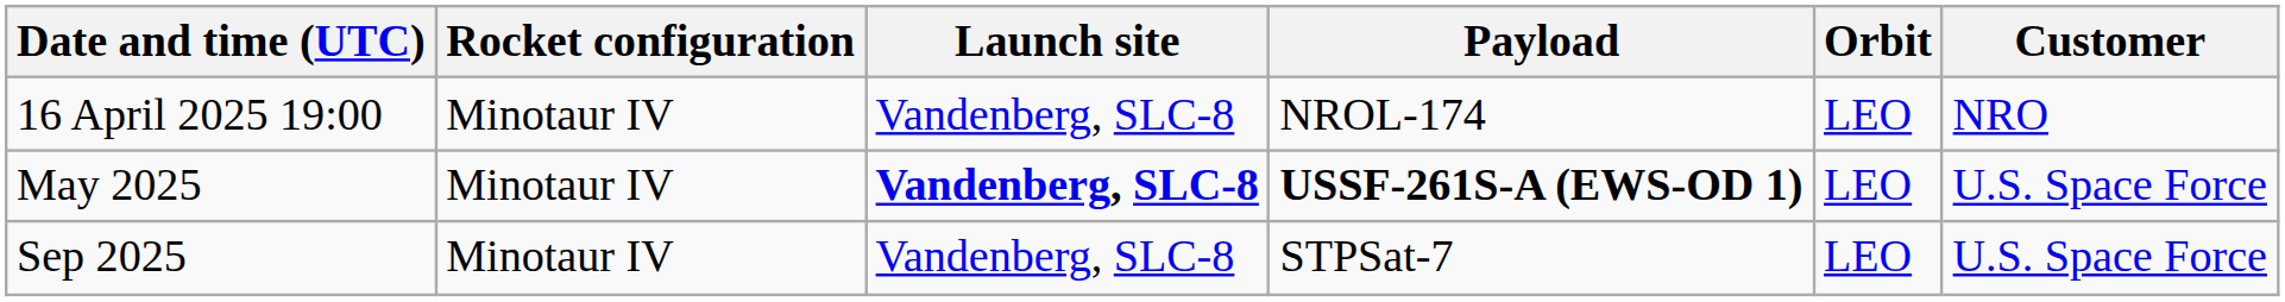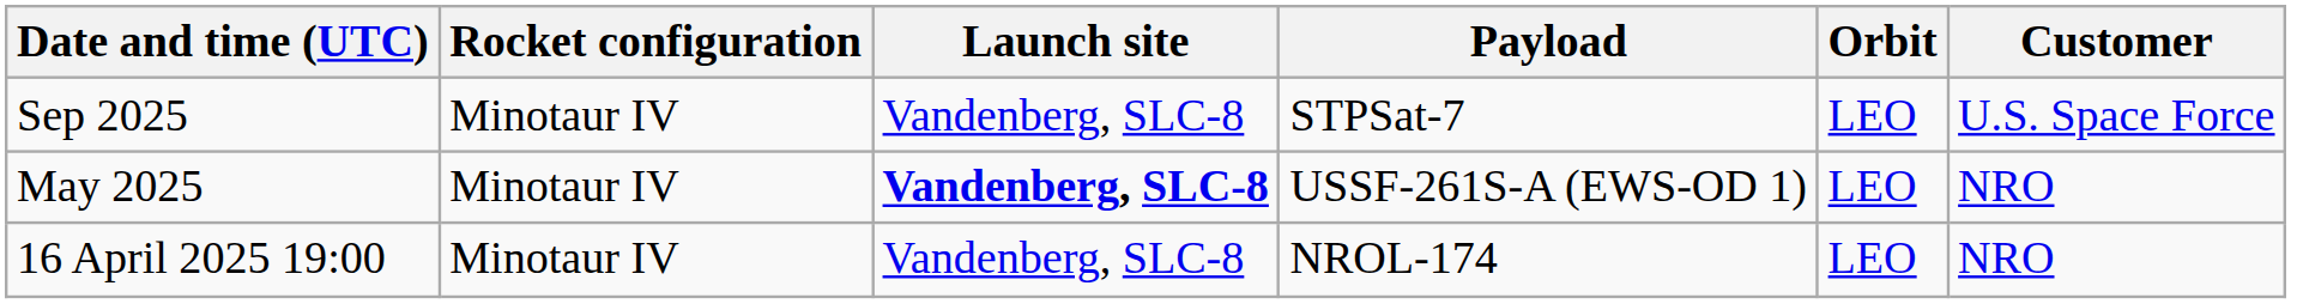rows swapped: 16 April 2025 19:00 <-> Sep 2025
May 2025 | Payload: bold -> normal
May 2025 | Customer: U.S. Space Force -> NRO
